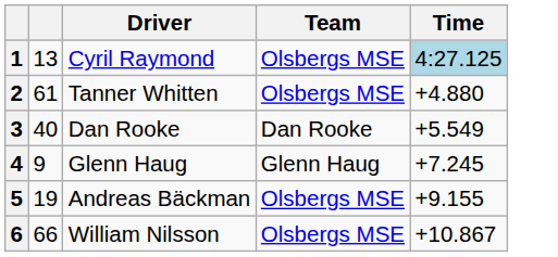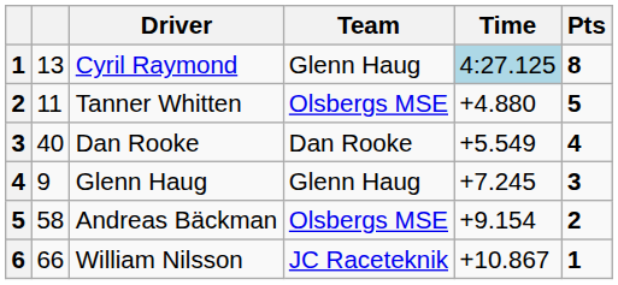+ column: Pts | 8 | 5 | 4 | 3 | 2 | 1
Cyril Raymond | Team: Olsbergs MSE -> Glenn Haug
Tanner Whitten | column 2: 61 -> 11
Andreas Bäckman | column 2: 19 -> 58
Andreas Bäckman | Time: +9.155 -> +9.154
William Nilsson | Team: Olsbergs MSE -> JC Raceteknik
